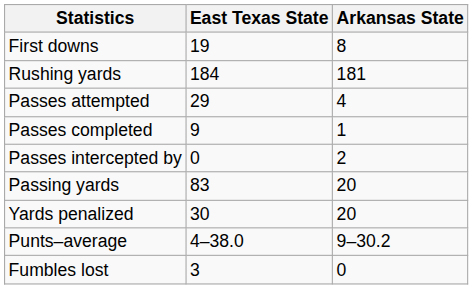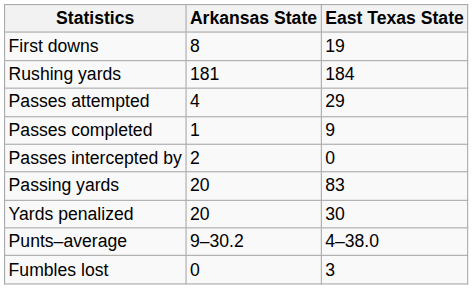columns swapped: Arkansas State <-> East Texas State
